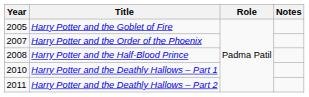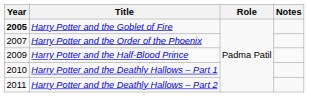Harry Potter and the Goblet of Fire | Year: normal -> bold
Harry Potter and the Half-Blood Prince | Year: 2008 -> 2009
